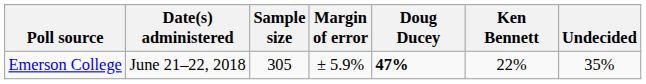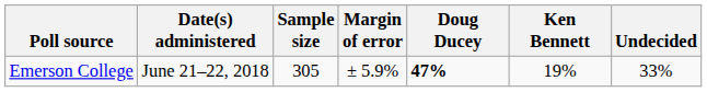Emerson College | Ken Bennett: 22% -> 19%
Emerson College | Undecided: 35% -> 33%
